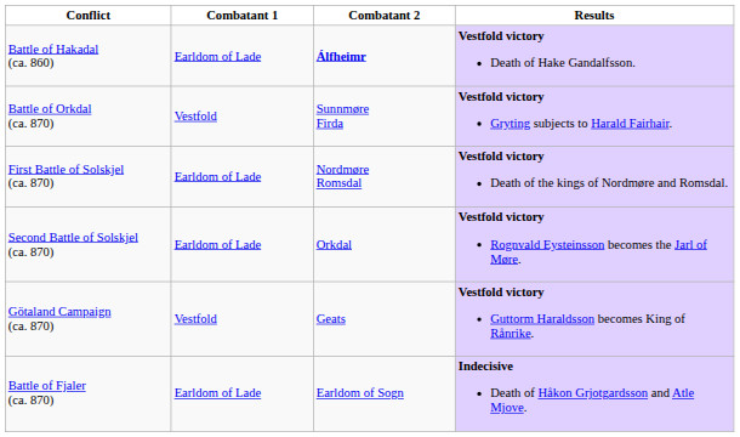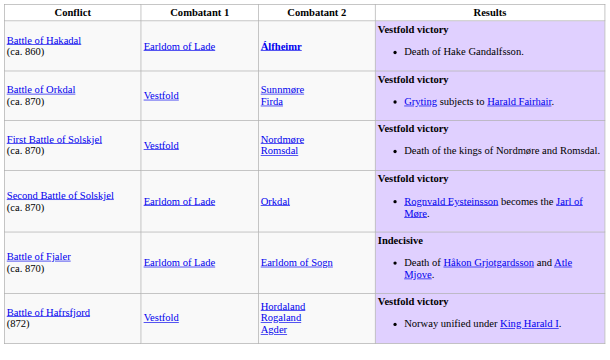First Battle of Solskjel (ca. 870) | Combatant 1: Earldom of Lade -> Vestfold
- row: Götaland Campaign (ca. 870) | Vestfold | Geats | Vestfold victory Guttorm Haraldsson becomes King of Rånrike.
+ row: Battle of Hafrsfjord (872) | Vestfold | Hordaland Rogaland Agder | Vestfold victory Norway unified under King Harald I.
